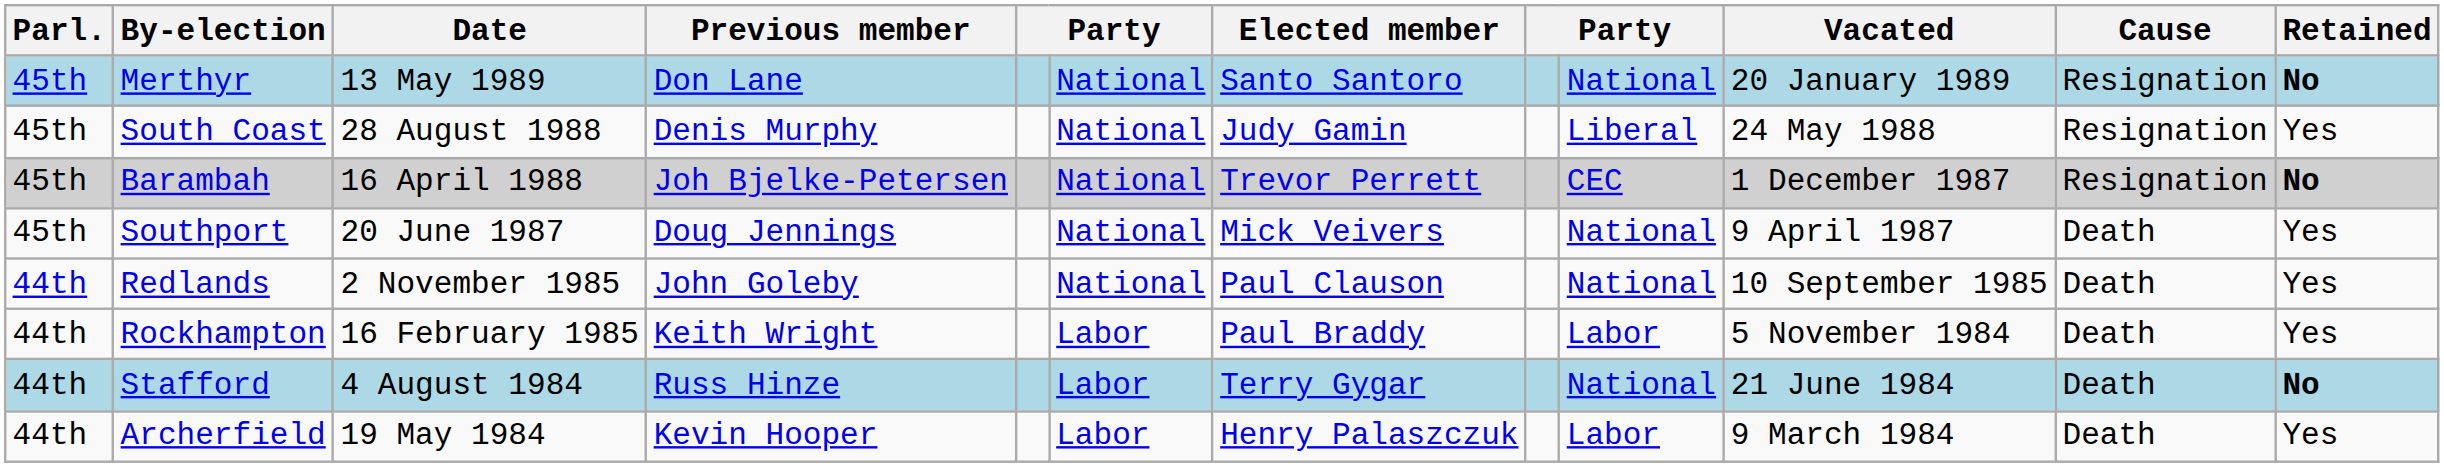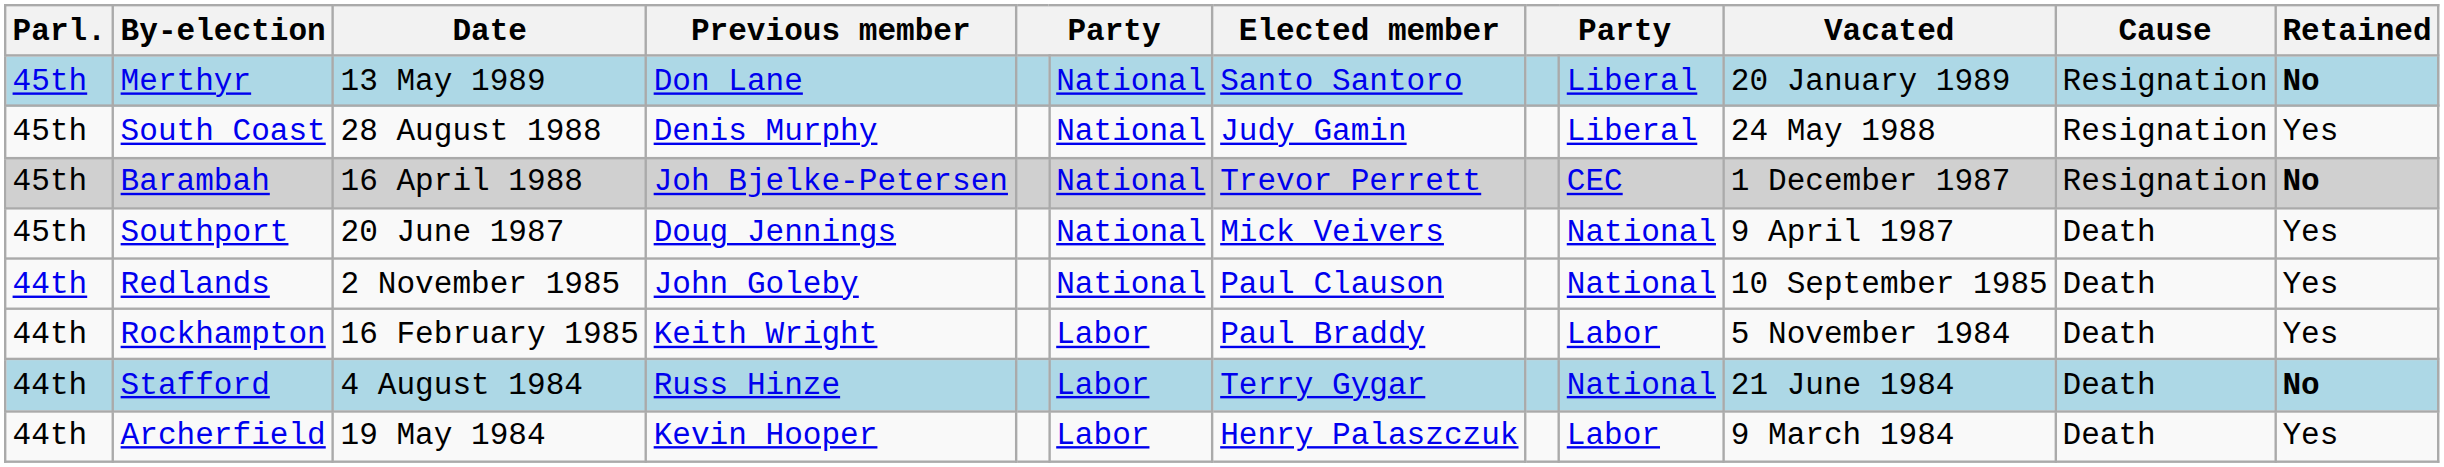Merthyr | column 9: National -> Liberal
